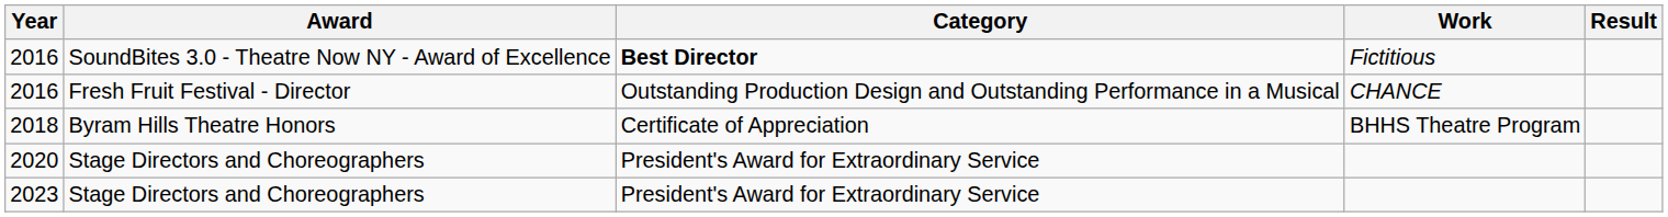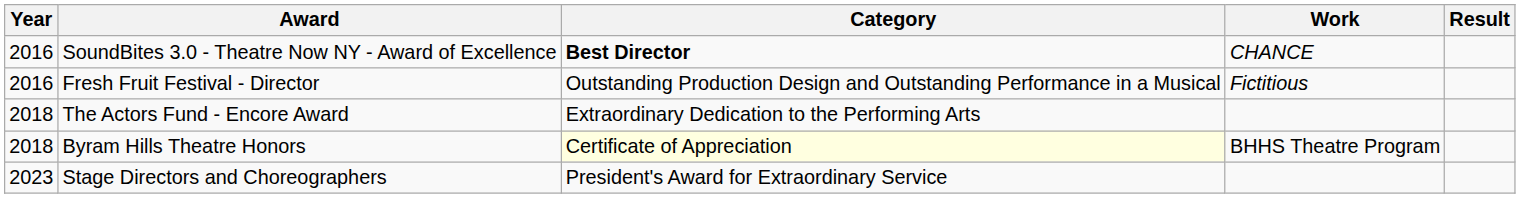SoundBites 3.0 - Theatre Now NY - Award of Excellence | Work: Fictitious -> CHANCE
Fresh Fruit Festival - Director | Work: CHANCE -> Fictitious
+ row: 2018 | The Actors Fund - Encore Award | Extraordinary Dedication to the Performing Arts
Byram Hills Theatre Honors | Category: no background -> lightyellow background
- row: 2020 | Stage Directors and Choreographers | President's Award for Extraordinary Service
